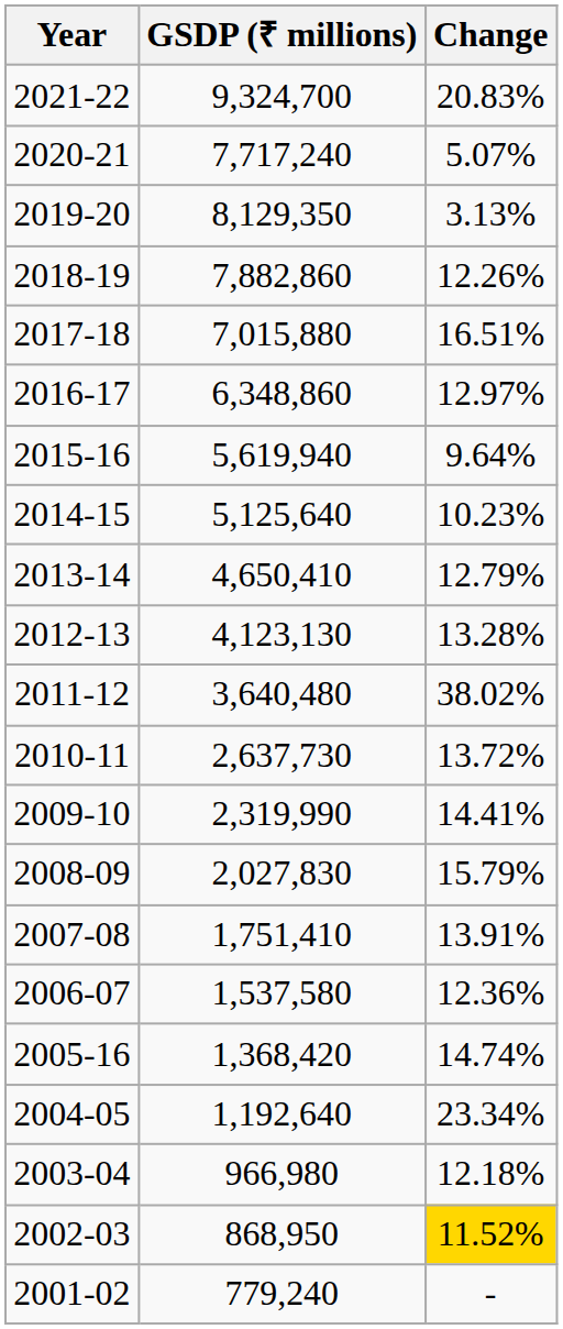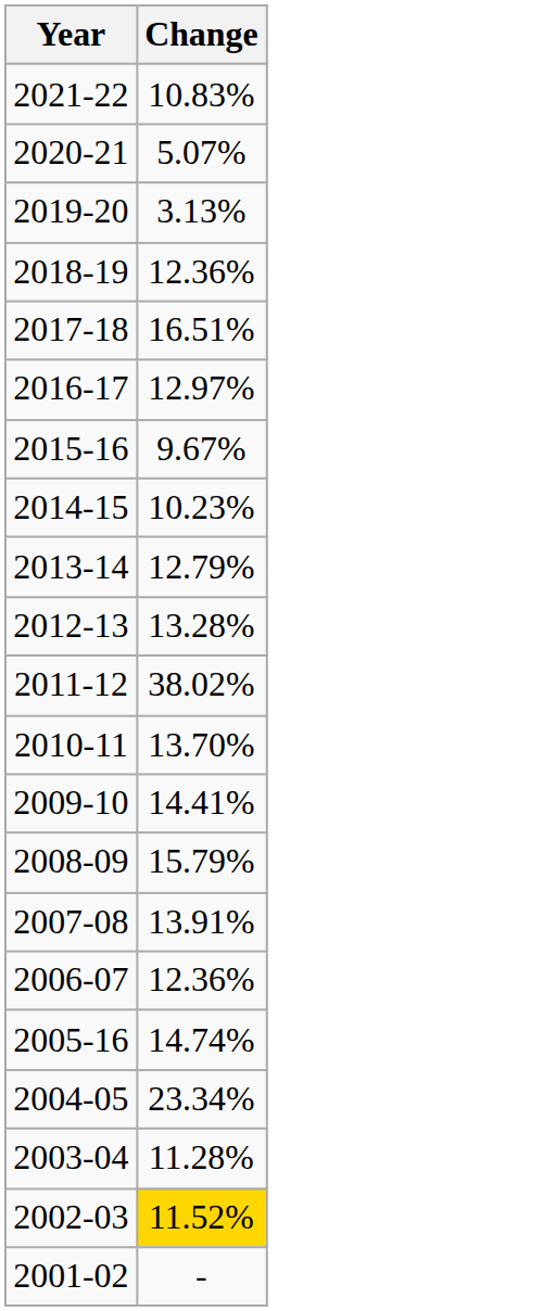- column: GSDP (₹ millions) | 9,324,700 | 7,717,240 | 8,129,350 | 7,882,860 | 7,015,880 | 6,348,860 | 5,619,940 | 5,125,640 | 4,650,410 | 4,123,130 | 3,640,480 | 2,637,730 | 2,319,990 | 2,027,830 | 1,751,410 | 1,537,580 | 1,368,420 | 1,192,640 | 966,980 | 868,950 | 779,240
2021-22 | Change: 20.83% -> 10.83%
2018-19 | Change: 12.26% -> 12.36%
2015-16 | Change: 9.64% -> 9.67%
2010-11 | Change: 13.72% -> 13.70%
2003-04 | Change: 12.18% -> 11.28%
